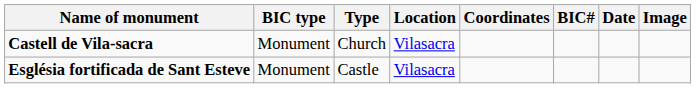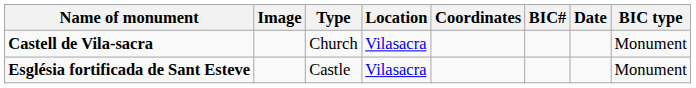columns swapped: BIC type <-> Image
